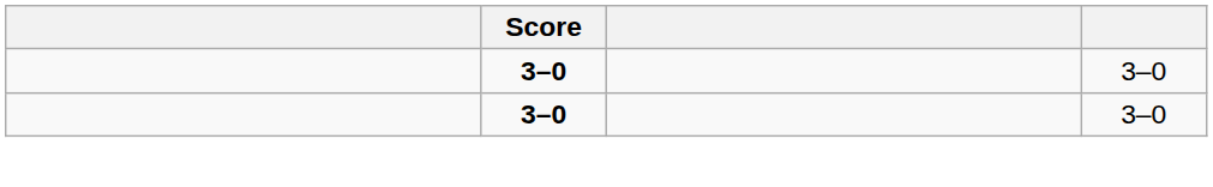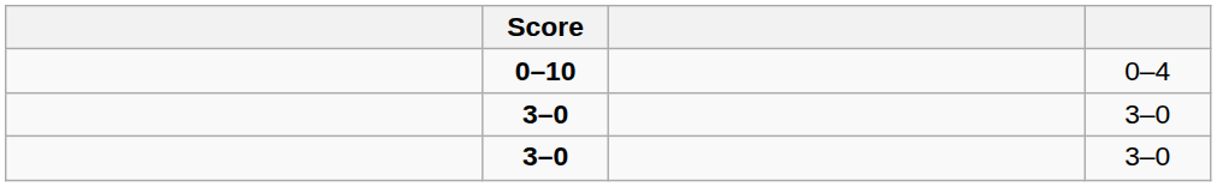+ row: 0–10 | 0–4
